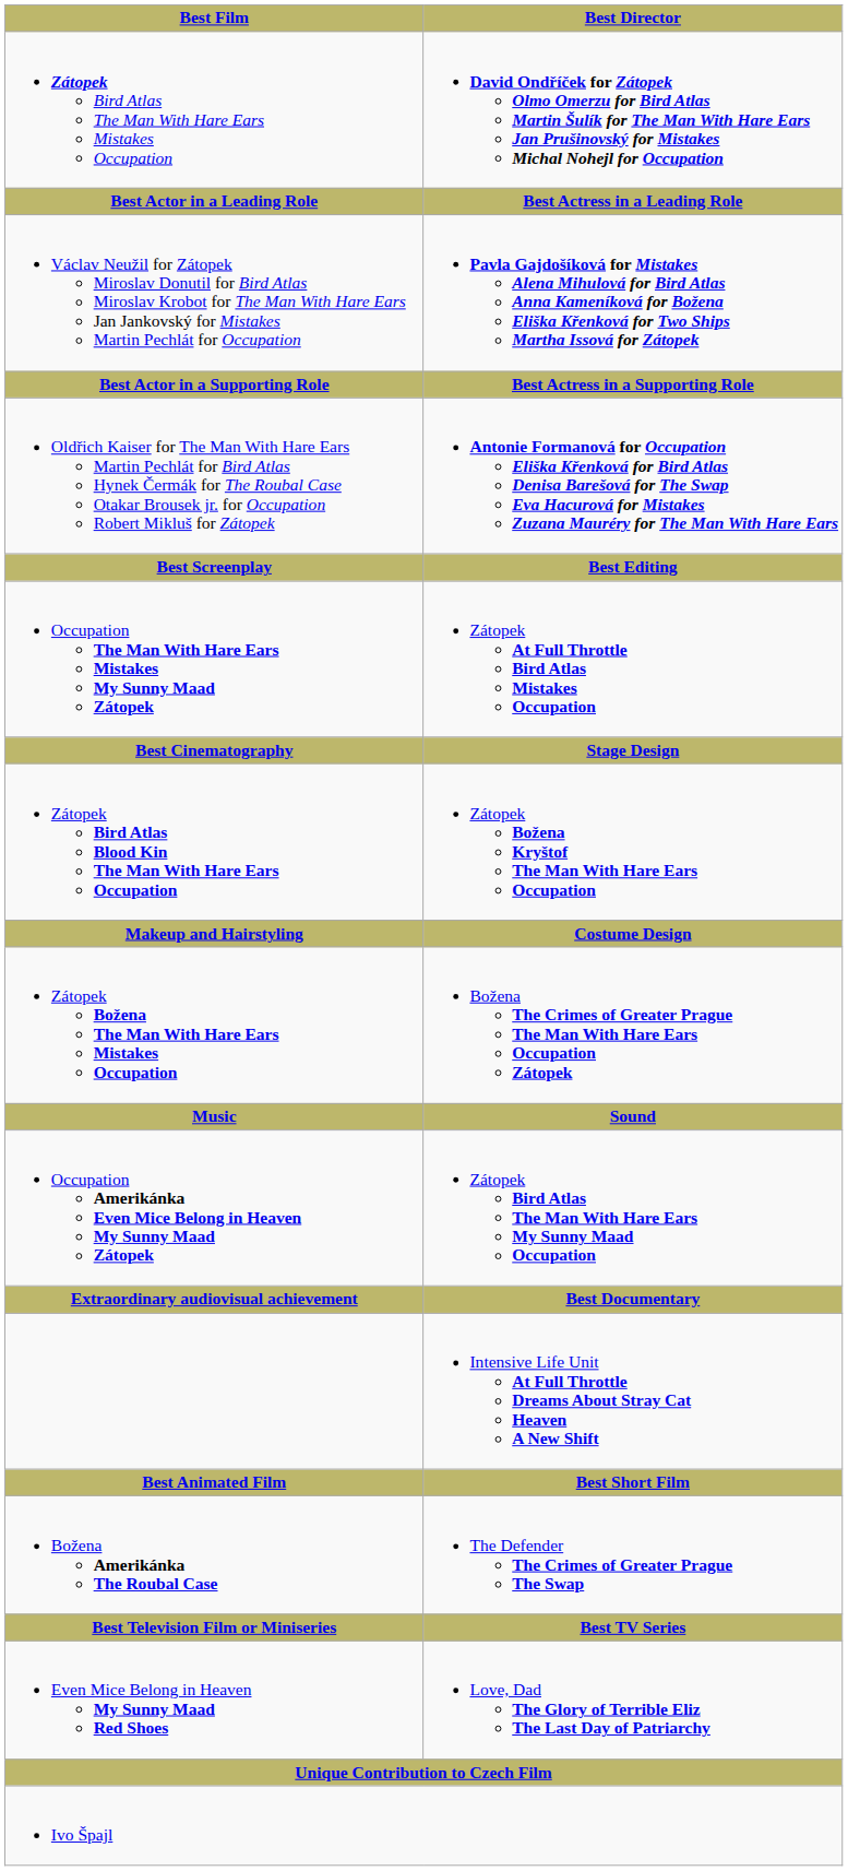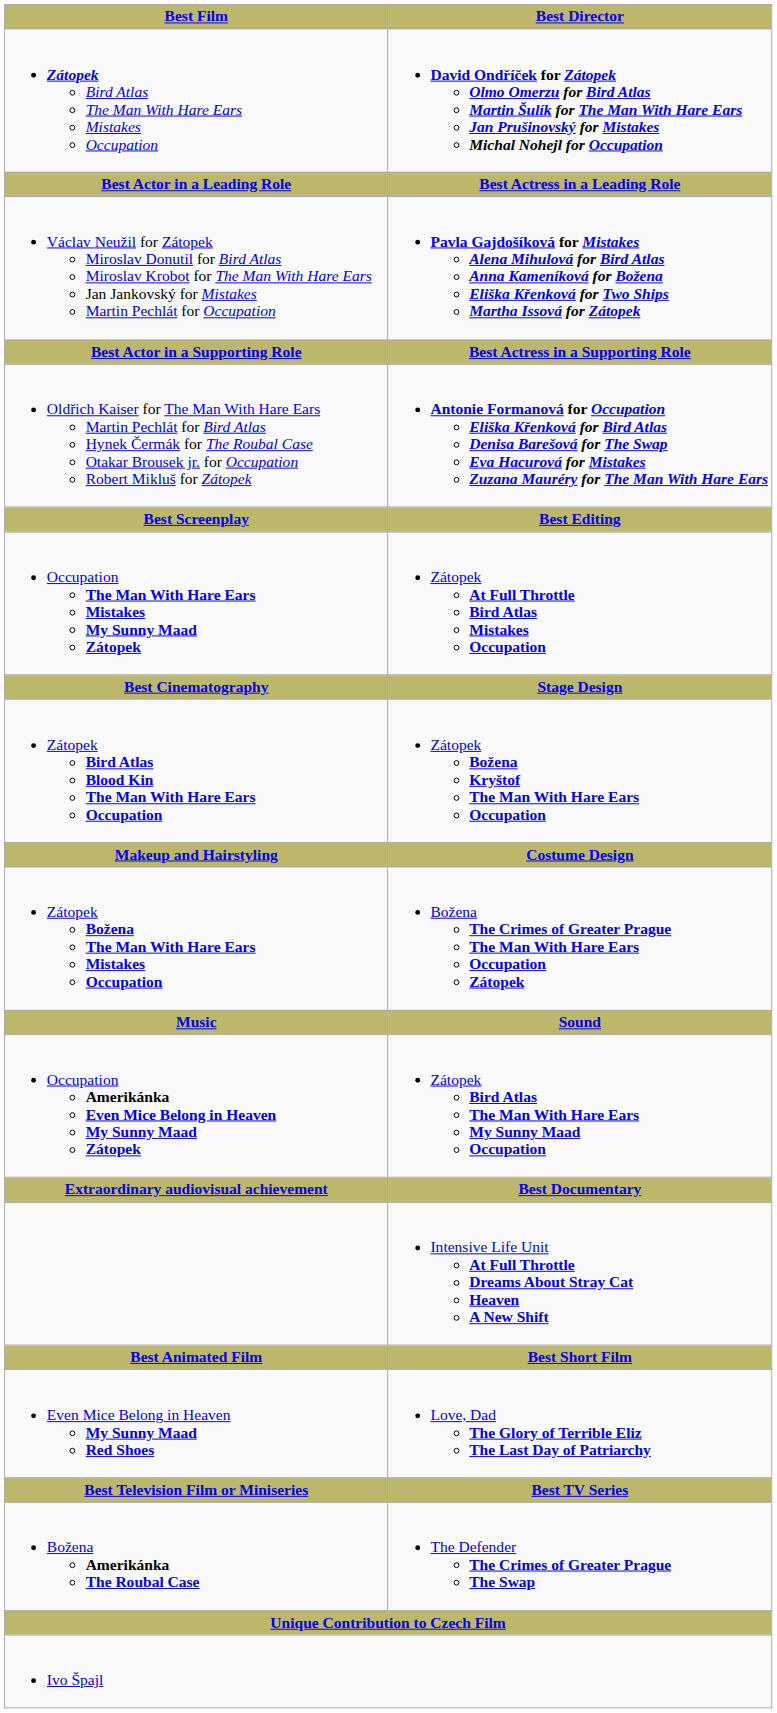rows swapped: Even Mice Belong in Heaven My Sunny Maad Red Shoes <-> Božena Amerikánka The Roubal Case
